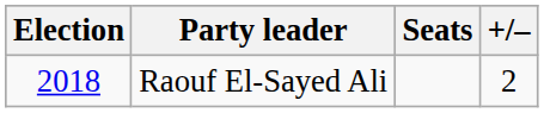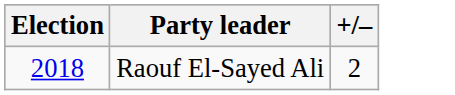- column: Seats
